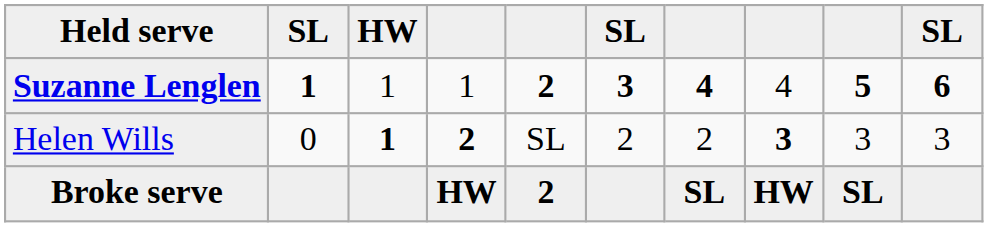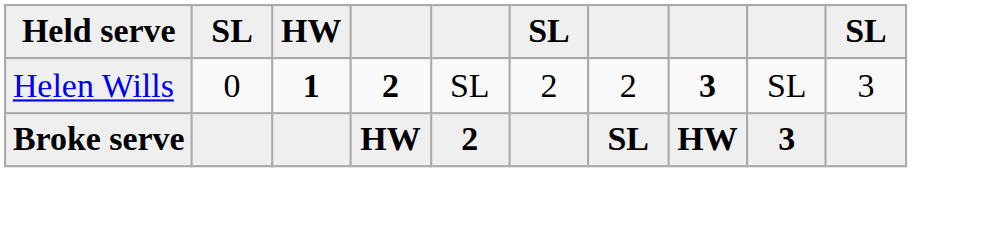- row: Suzanne Lenglen | 1 | 1 | 1 | 2 | 3 | 4 | 4 | 5 | 6
Helen Wills | column 9: 3 -> SL
Broke serve | column 9: SL -> 3
